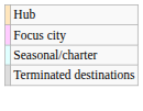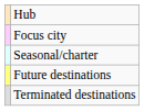+ row: Future destinations
